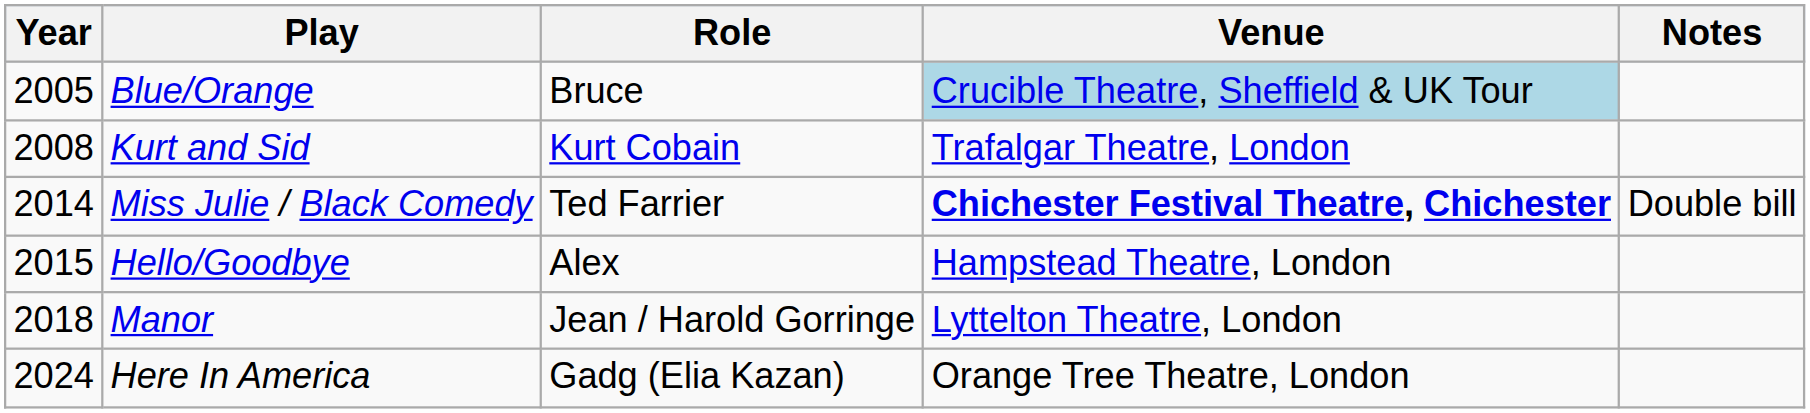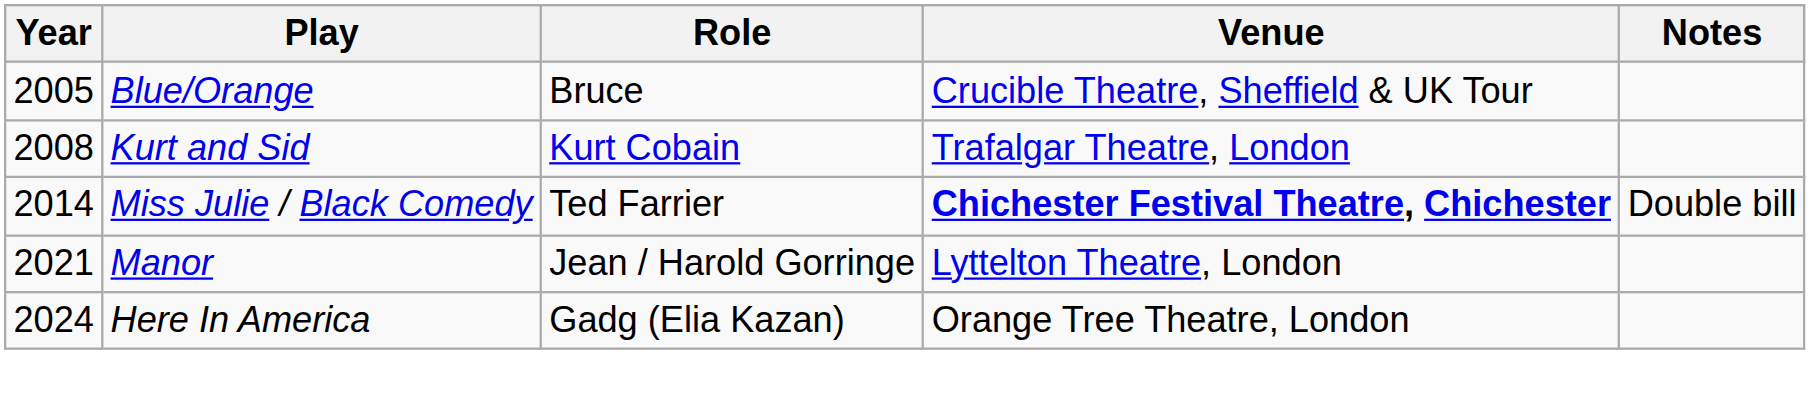Blue/Orange | Venue: lightblue background -> no background
- row: 2015 | Hello/Goodbye | Alex | Hampstead Theatre, London
Manor | Year: 2018 -> 2021
